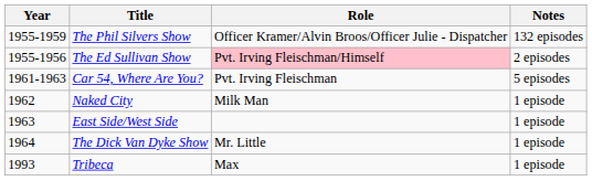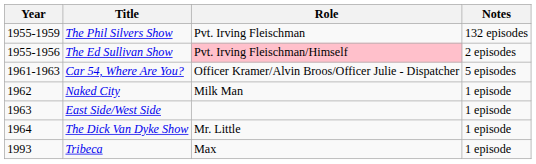The Phil Silvers Show | Role: Officer Kramer/Alvin Broos/Officer Julie - Dispatcher -> Pvt. Irving Fleischman
Car 54, Where Are You? | Role: Pvt. Irving Fleischman -> Officer Kramer/Alvin Broos/Officer Julie - Dispatcher
